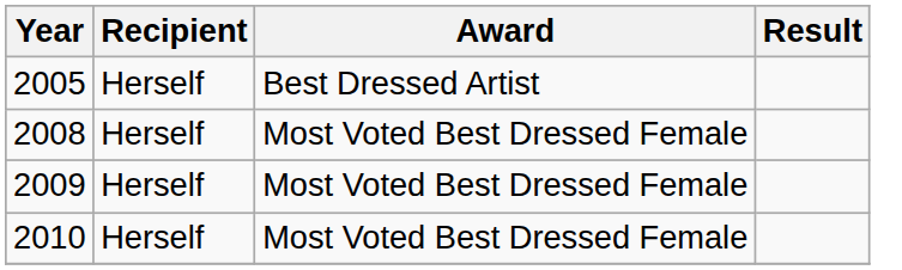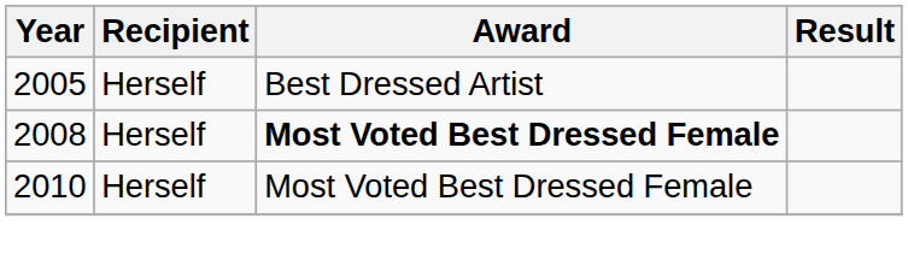2008 | Award: normal -> bold
- row: 2009 | Herself | Most Voted Best Dressed Female
